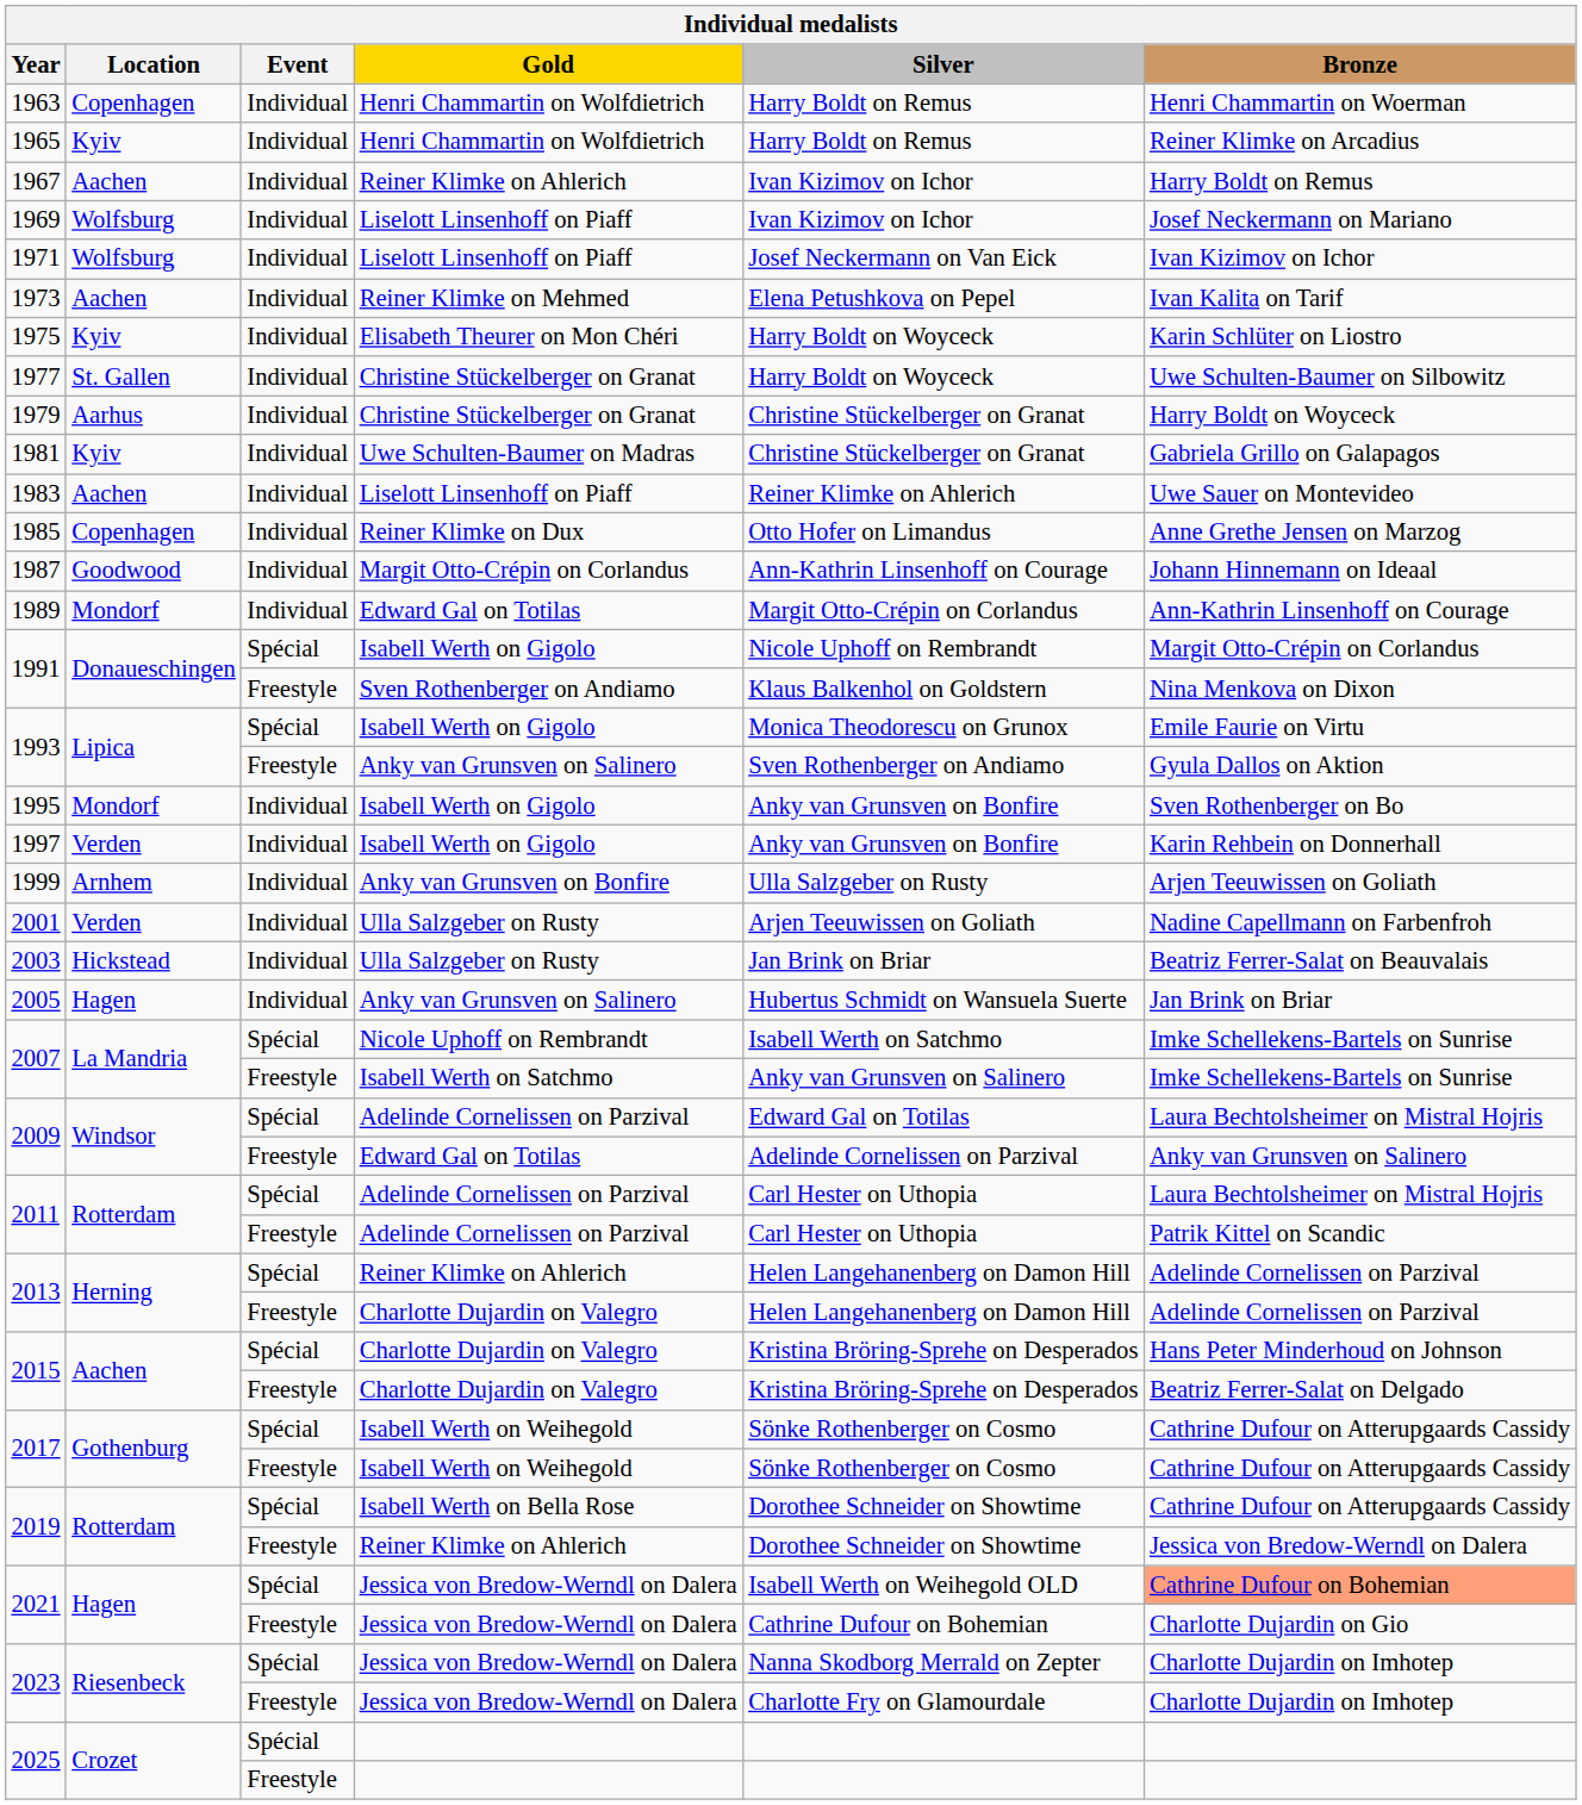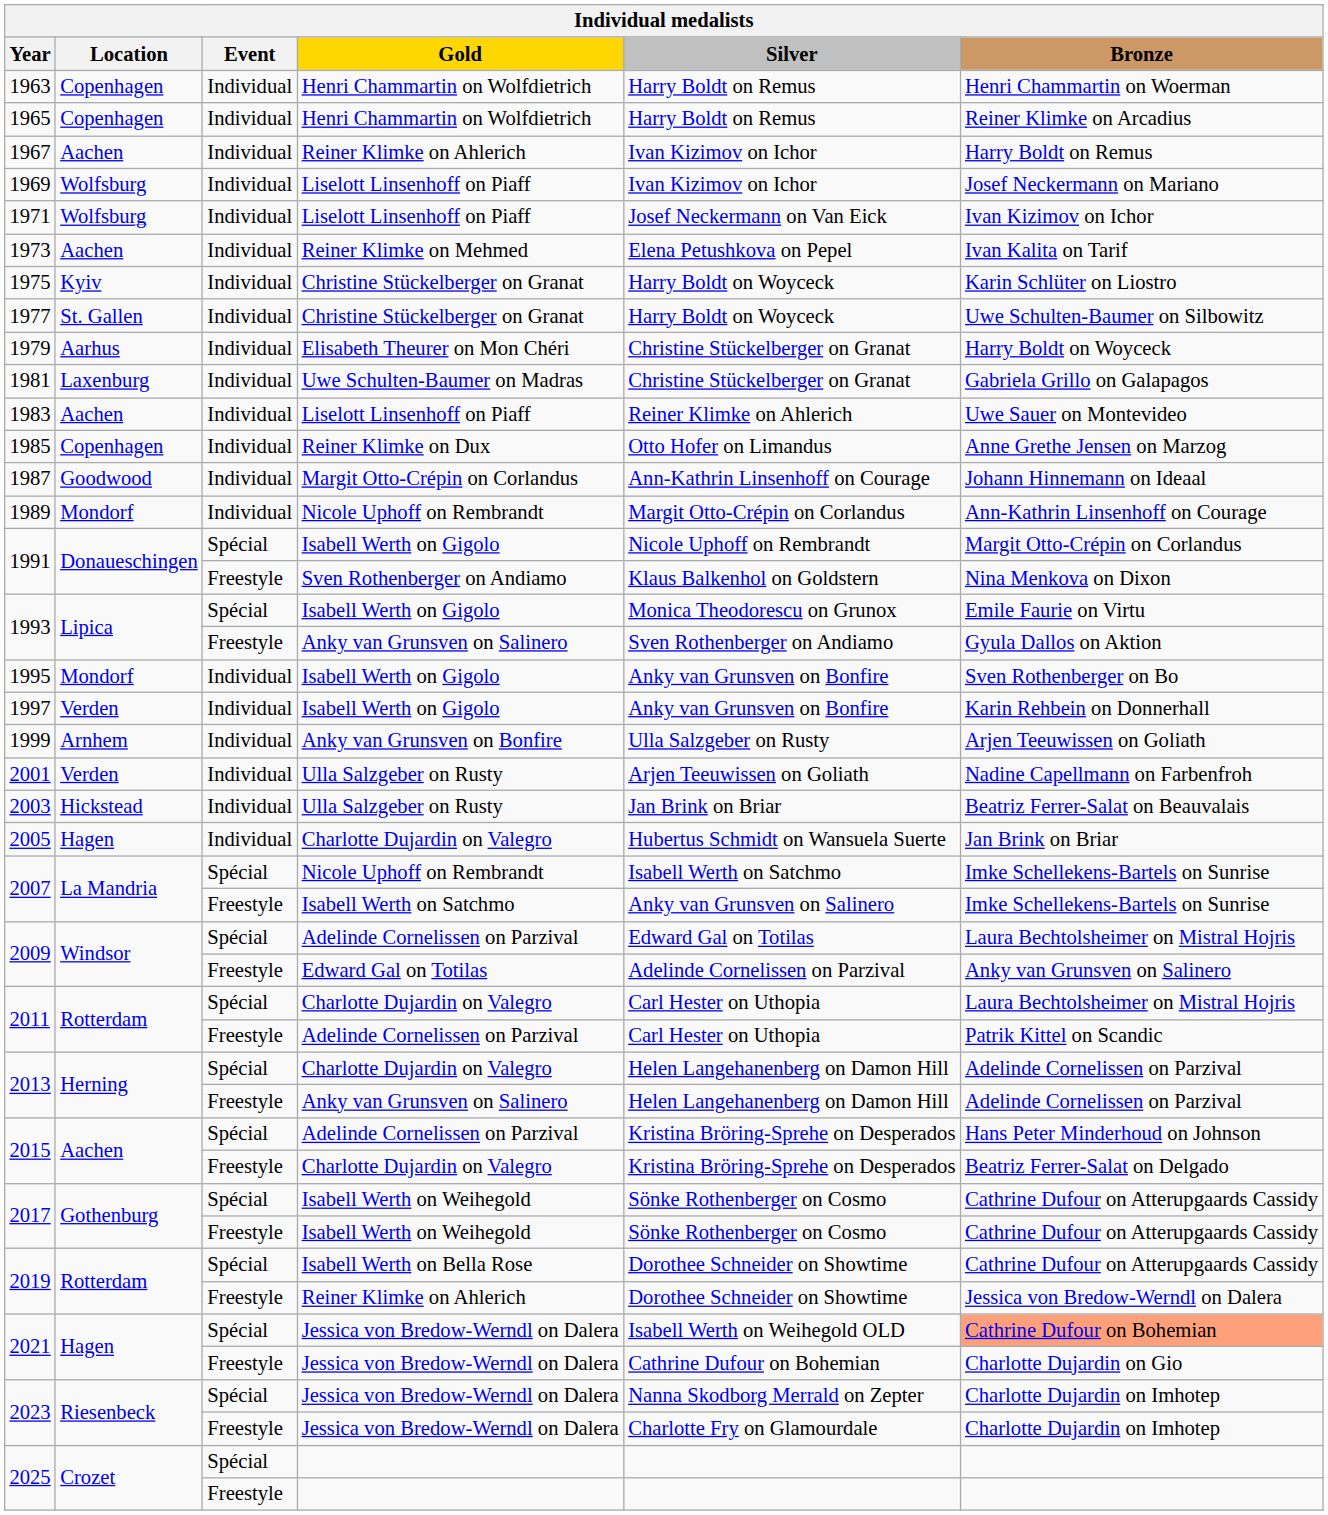1965 | Location: Kyiv -> Copenhagen
1975 | Gold: Elisabeth Theurer on Mon Chéri -> Christine Stückelberger on Granat
1979 | Gold: Christine Stückelberger on Granat -> Elisabeth Theurer on Mon Chéri
1981 | Location: Kyiv -> Laxenburg
1989 | Gold: Edward Gal on Totilas -> Nicole Uphoff on Rembrandt
2005 | Gold: Anky van Grunsven on Salinero -> Charlotte Dujardin on Valegro
2011 / Spécial | Gold: Adelinde Cornelissen on Parzival -> Charlotte Dujardin on Valegro
2013 / Spécial | Gold: Reiner Klimke on Ahlerich -> Charlotte Dujardin on Valegro
2013 / Freestyle | Gold: Charlotte Dujardin on Valegro -> Anky van Grunsven on Salinero
2015 / Spécial | Gold: Charlotte Dujardin on Valegro -> Adelinde Cornelissen on Parzival
